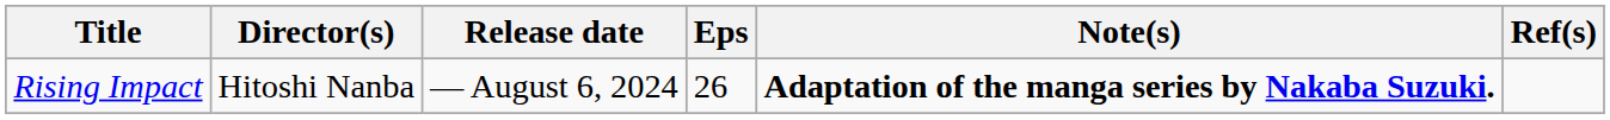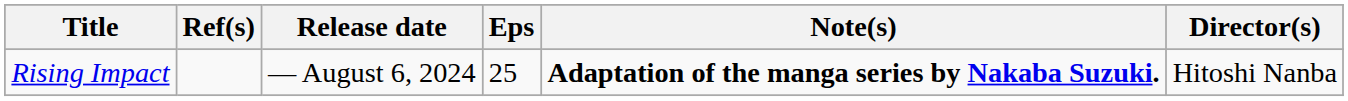columns swapped: Director(s) <-> Ref(s)
Rising Impact | Eps: 26 -> 25
